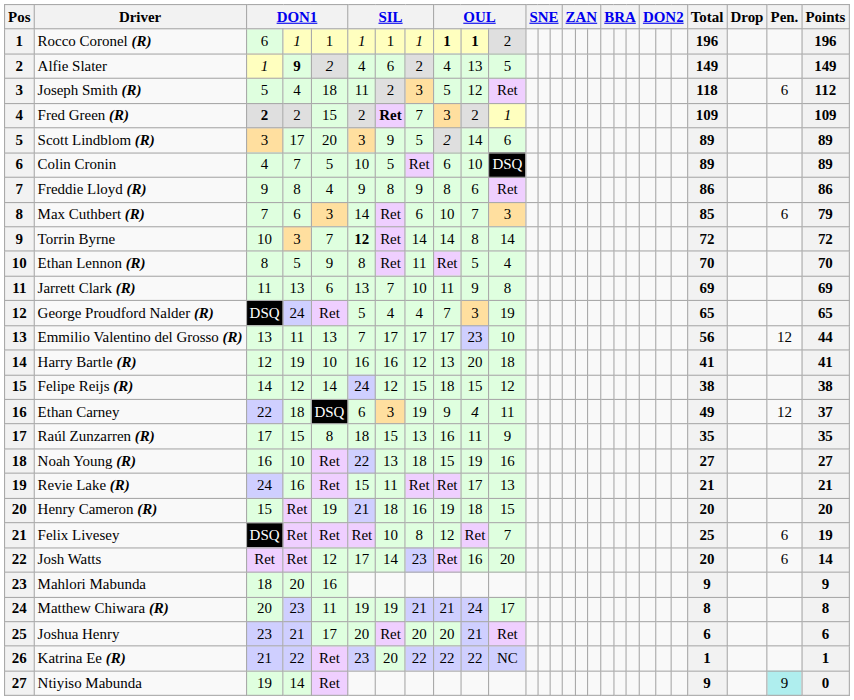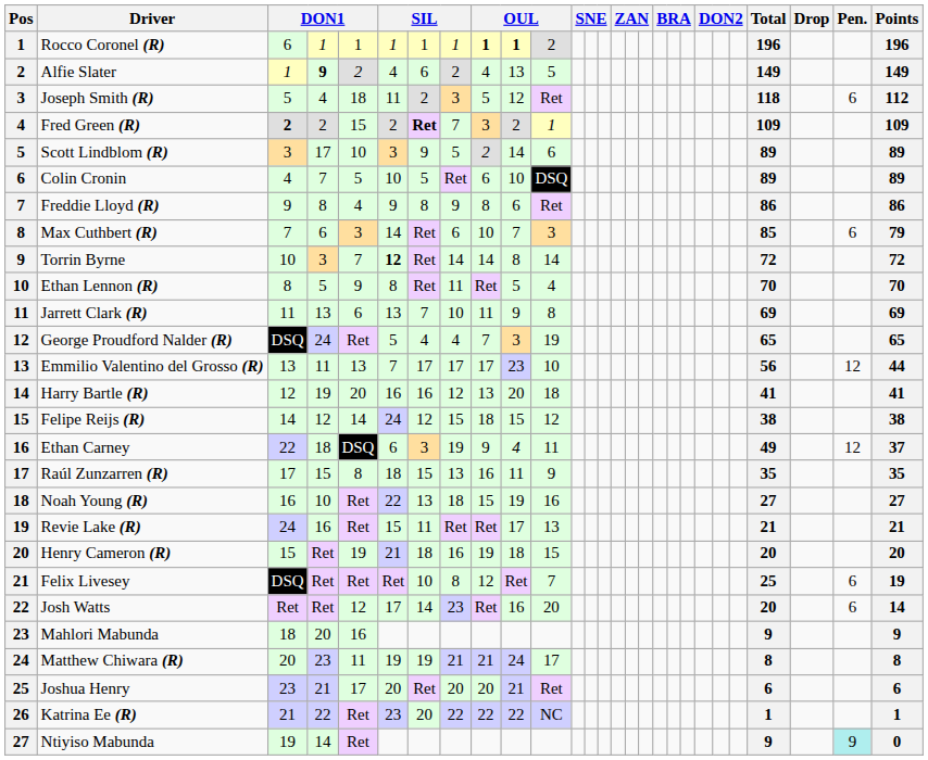Scott Lindblom (R) | column 5: 20 -> 10
Harry Bartle (R) | column 5: 10 -> 20
